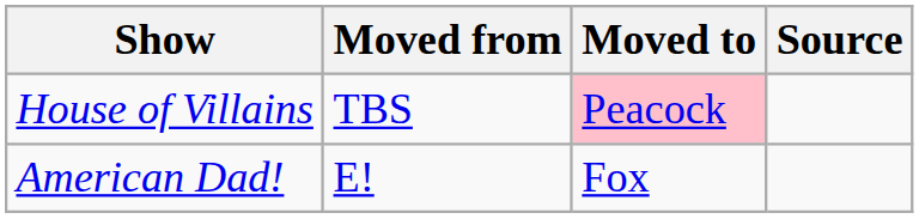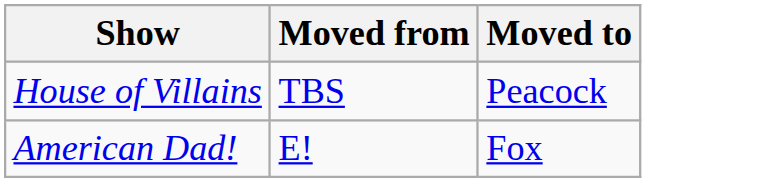- column: Source
House of Villains | Moved to: pink background -> no background
